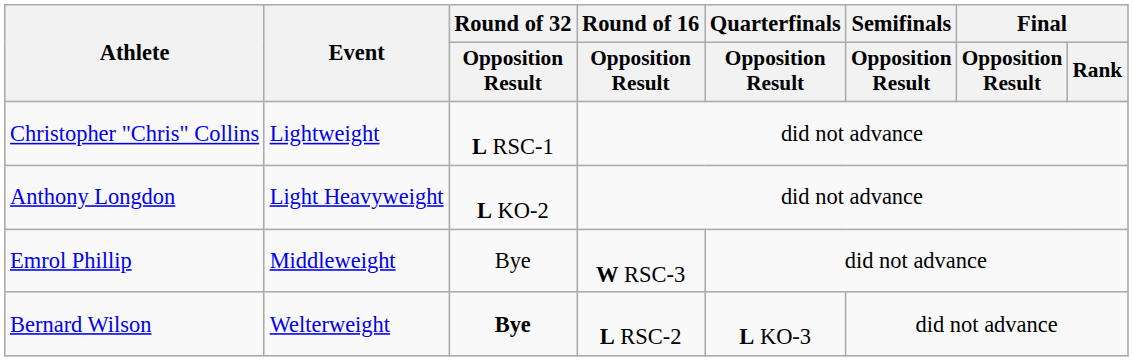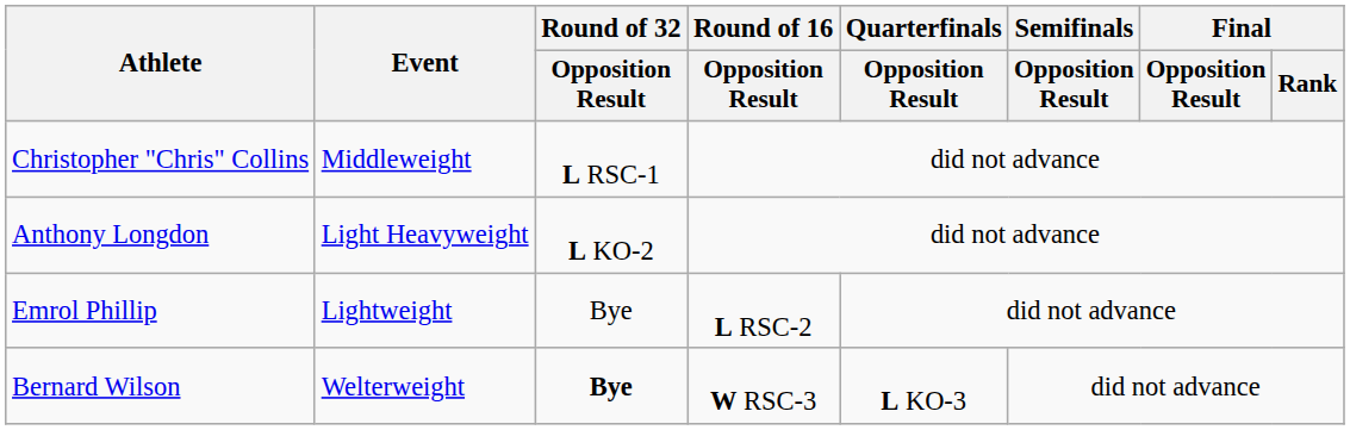Christopher "Chris" Collins | Event: Lightweight -> Middleweight
Emrol Phillip | Event: Middleweight -> Lightweight
Emrol Phillip | Round of 16 / Opposition Result: W RSC-3 -> L RSC-2
Bernard Wilson | Round of 16 / Opposition Result: L RSC-2 -> W RSC-3
